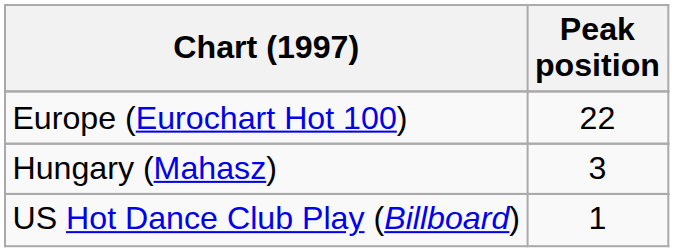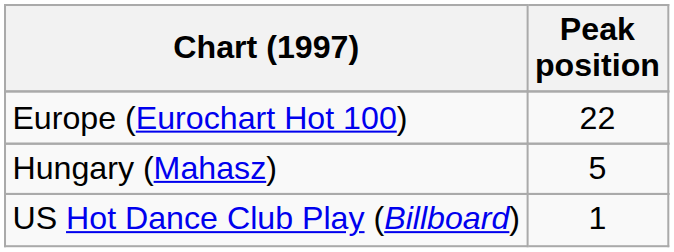Hungary (Mahasz) | Peak position: 3 -> 5
